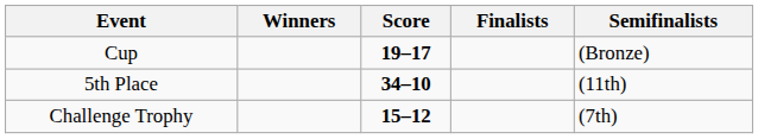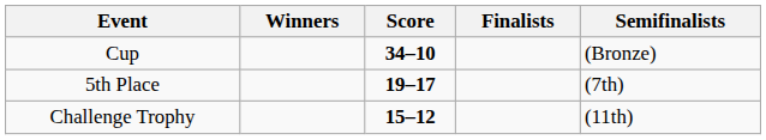Cup | Score: 19–17 -> 34–10
5th Place | Score: 34–10 -> 19–17
5th Place | Semifinalists: (11th) -> (7th)
Challenge Trophy | Semifinalists: (7th) -> (11th)
